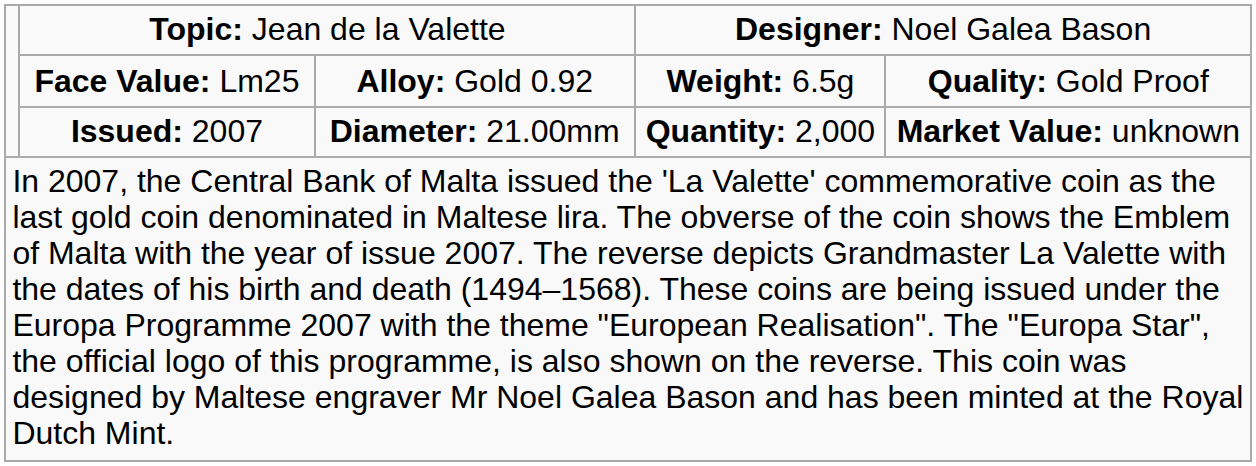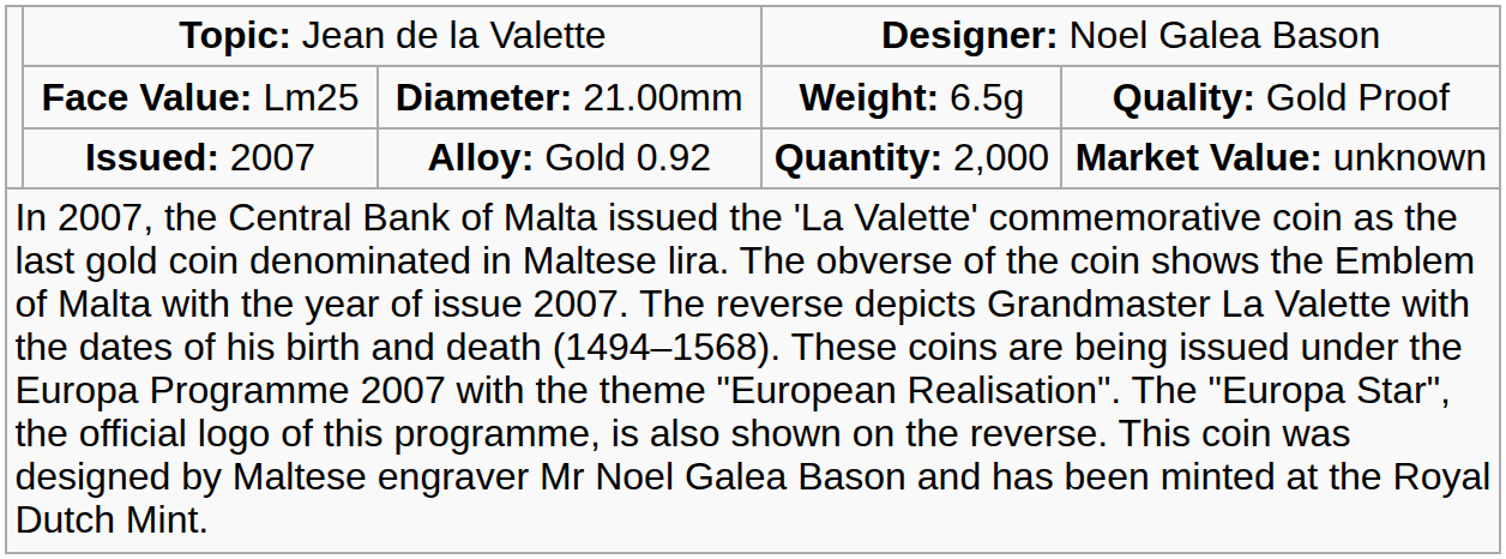Face Value: Lm25 | column 3: Alloy: Gold 0.92 -> Diameter: 21.00mm
Issued: 2007 | column 3: Diameter: 21.00mm -> Alloy: Gold 0.92
